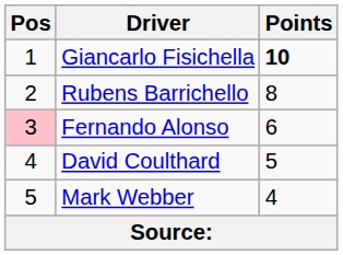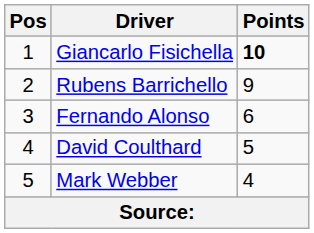Rubens Barrichello | Points: 8 -> 9
Fernando Alonso | Pos: pink background -> no background
